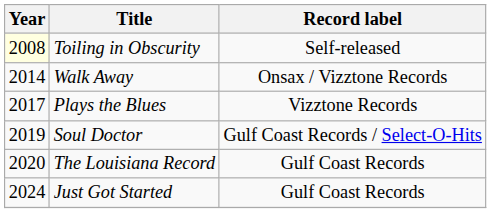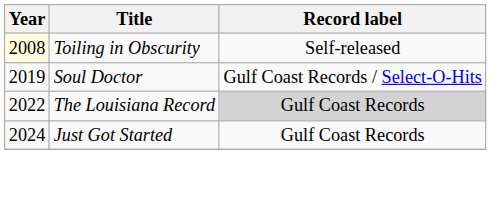- row: 2014 | Walk Away | Onsax / Vizztone Records
- row: 2017 | Plays the Blues | Vizztone Records
The Louisiana Record | Year: 2020 -> 2022
The Louisiana Record | Record label: no background -> lightgrey background
